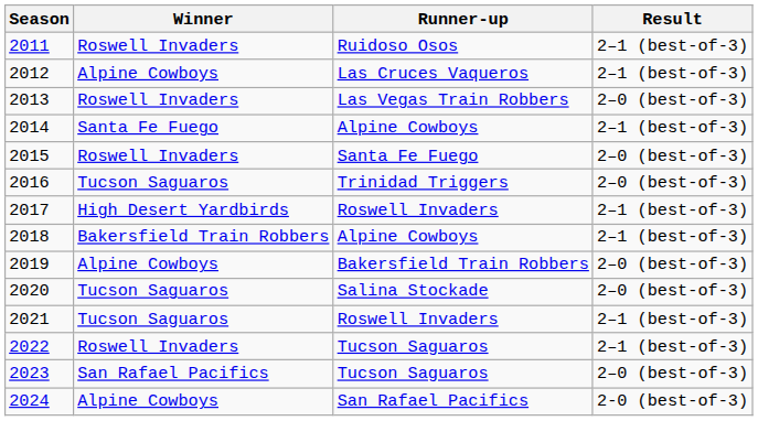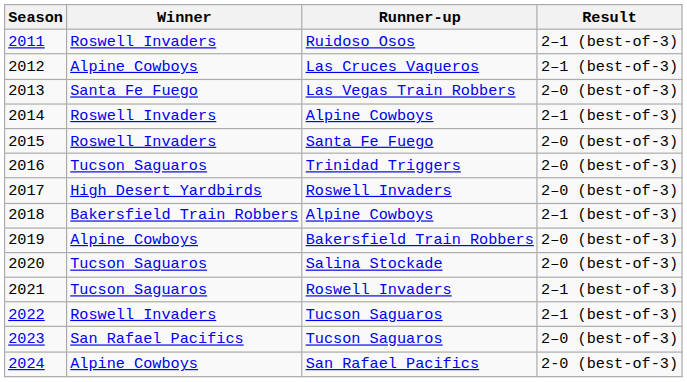2013 | Winner: Roswell Invaders -> Santa Fe Fuego
2014 | Winner: Santa Fe Fuego -> Roswell Invaders
2017 | Result: 2–1 (best-of-3) -> 2–0 (best-of-3)
